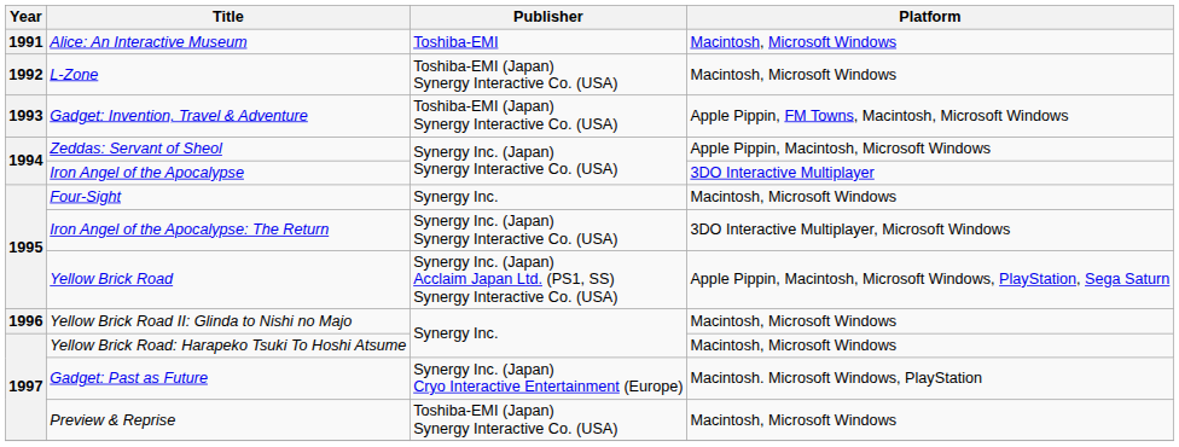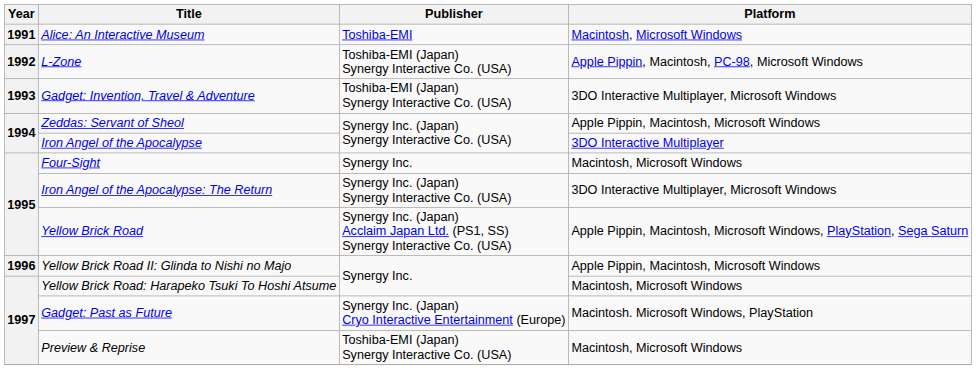L-Zone | Platform: Macintosh, Microsoft Windows -> Apple Pippin, Macintosh, PC-98, Microsoft Windows
Gadget: Invention, Travel & Adventure | Platform: Apple Pippin, FM Towns, Macintosh, Microsoft Windows -> 3DO Interactive Multiplayer, Microsoft Windows
Yellow Brick Road II: Glinda to Nishi no Majo | Platform: Macintosh, Microsoft Windows -> Apple Pippin, Macintosh, Microsoft Windows
